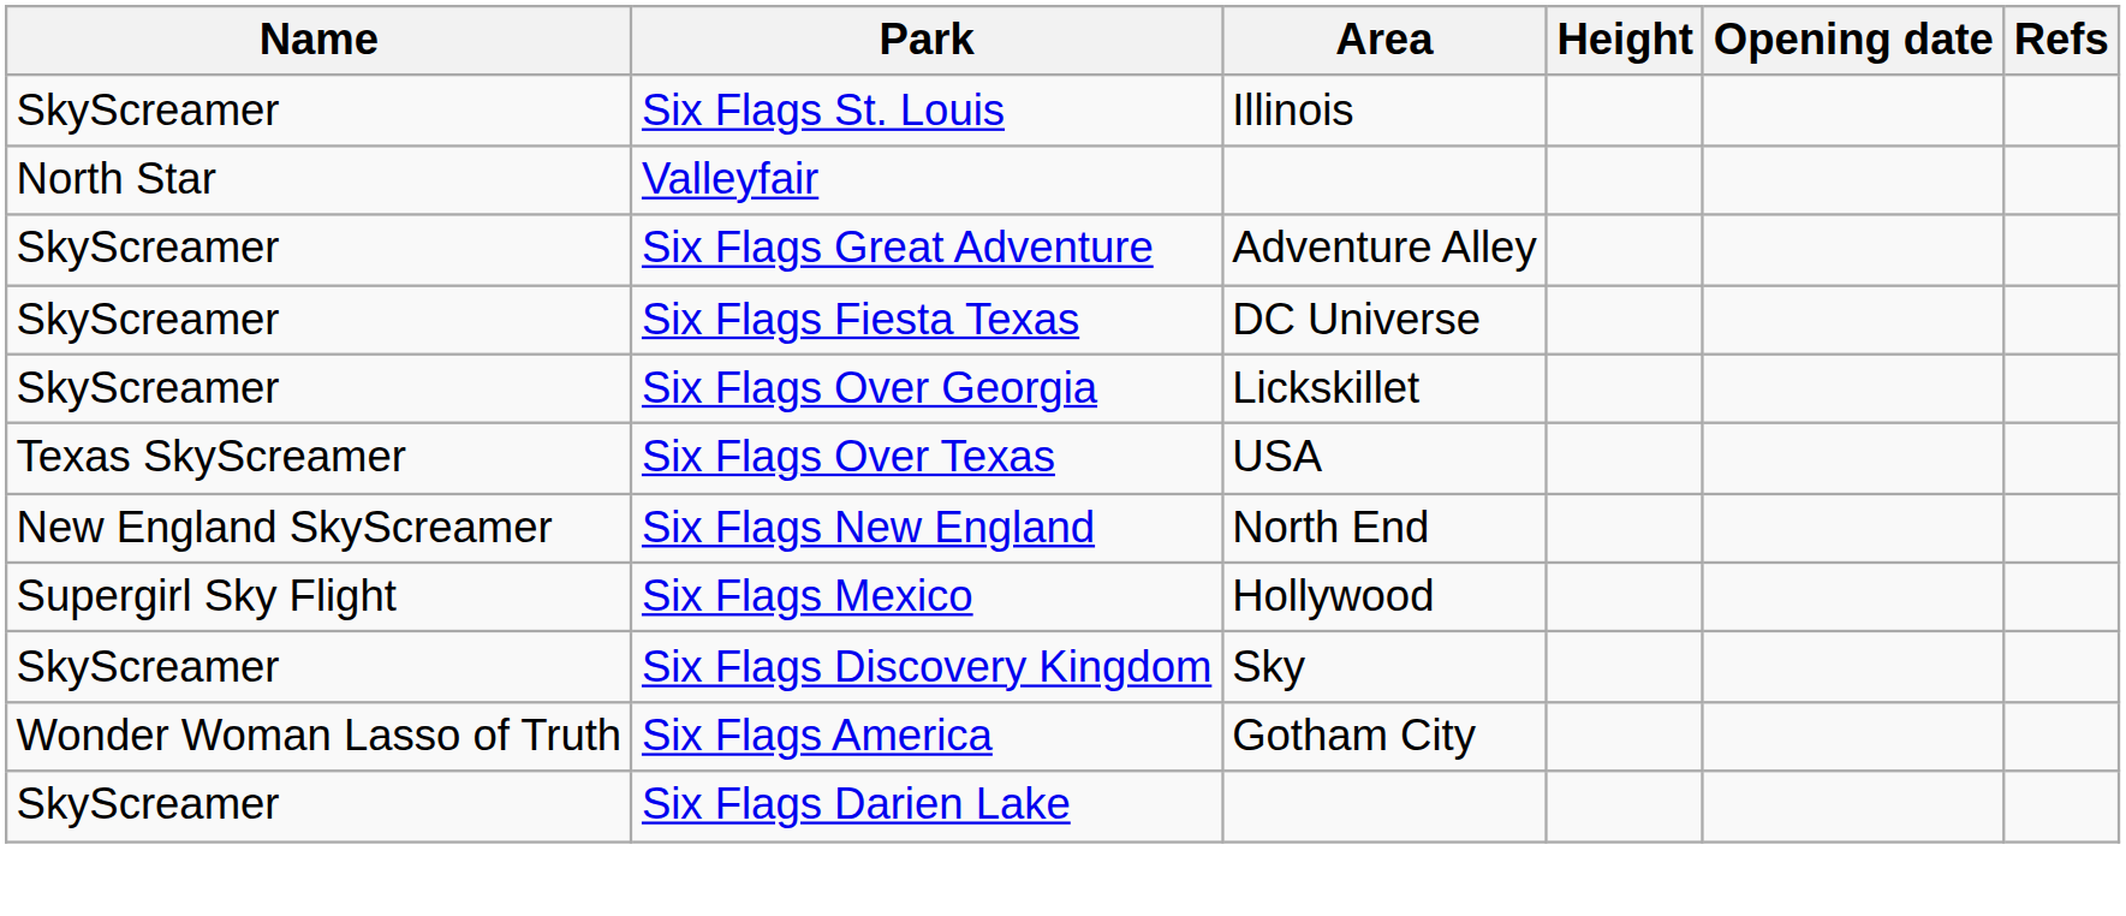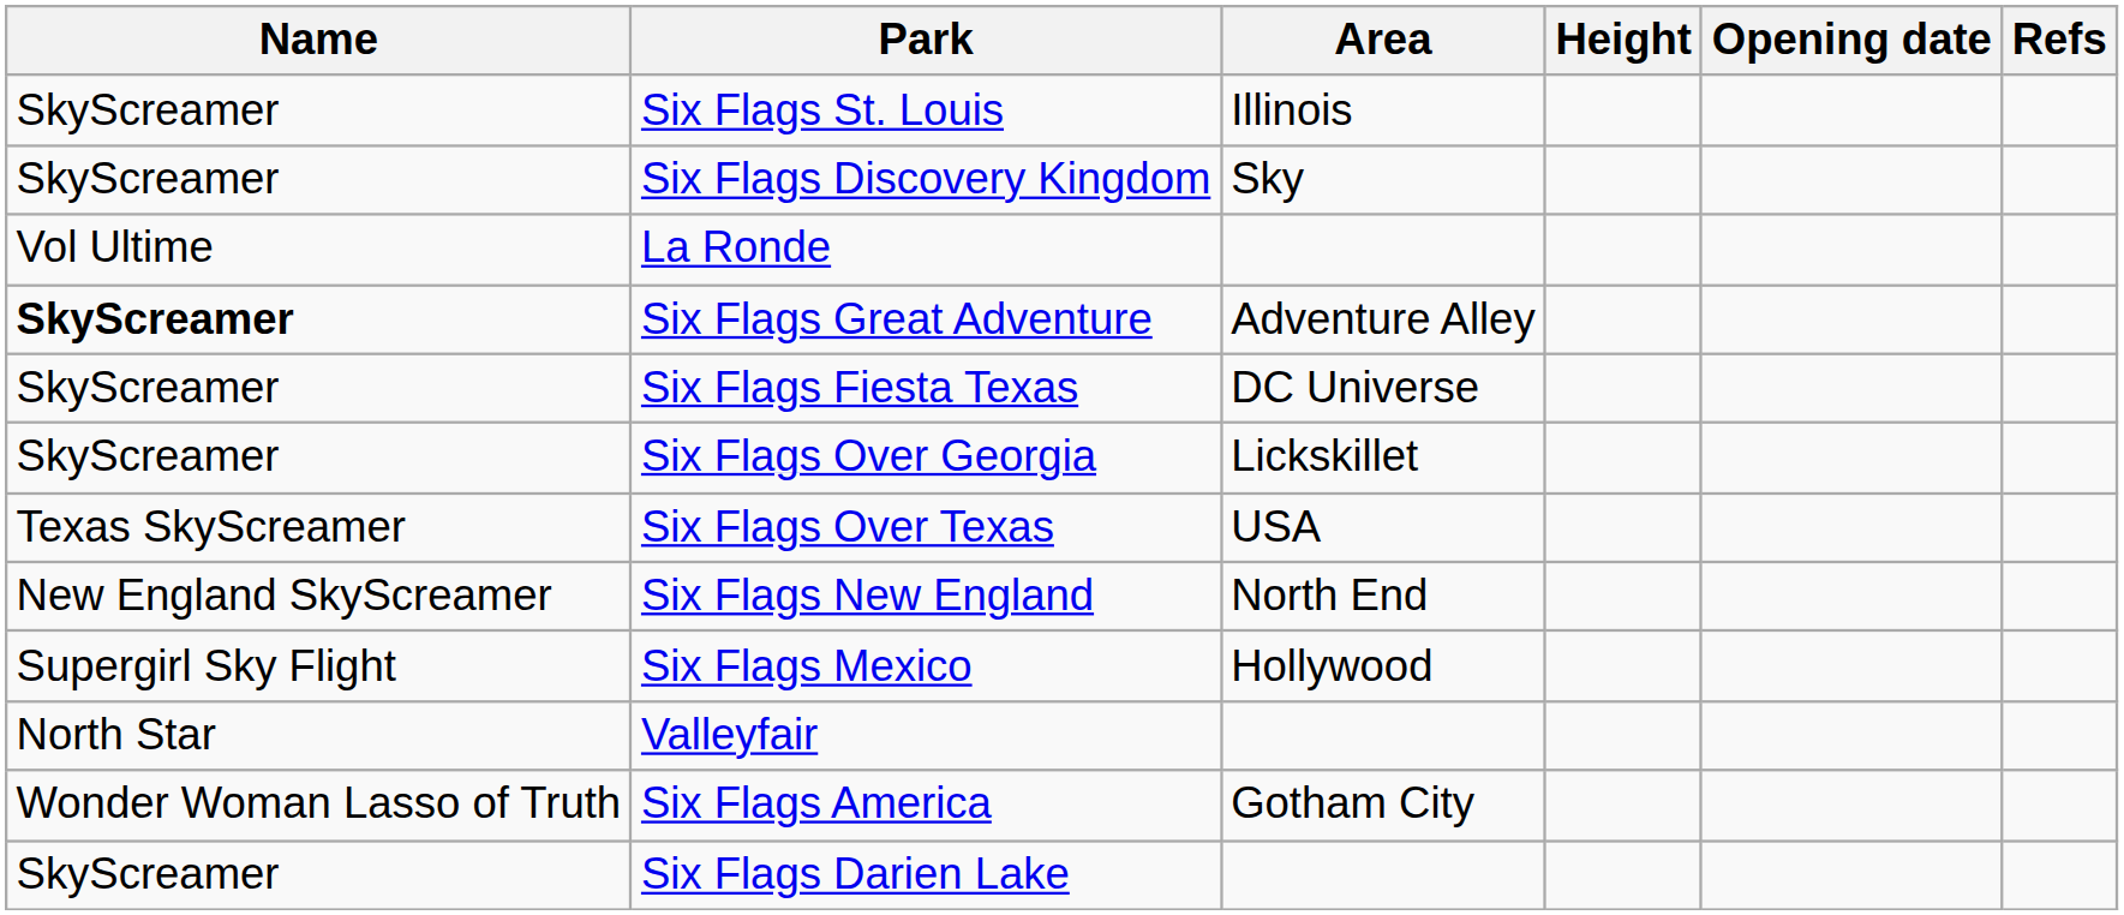rows swapped: Six Flags Discovery Kingdom <-> Valleyfair
+ row: Vol Ultime | La Ronde
Six Flags Great Adventure | Name: normal -> bold
